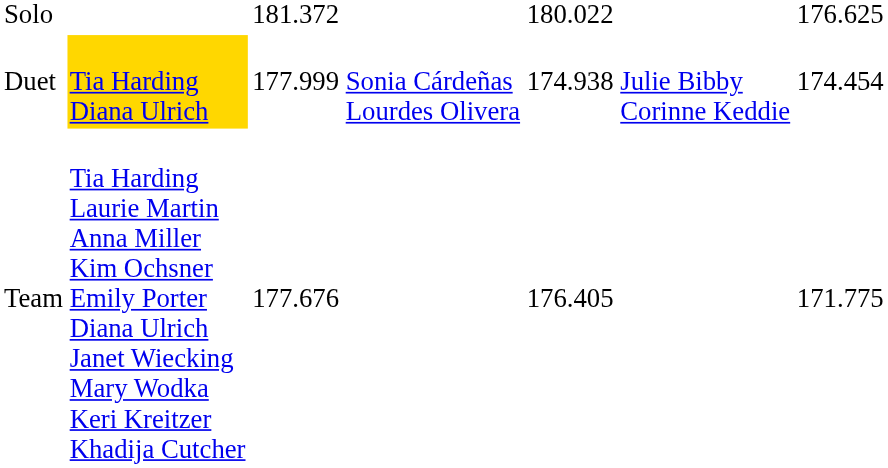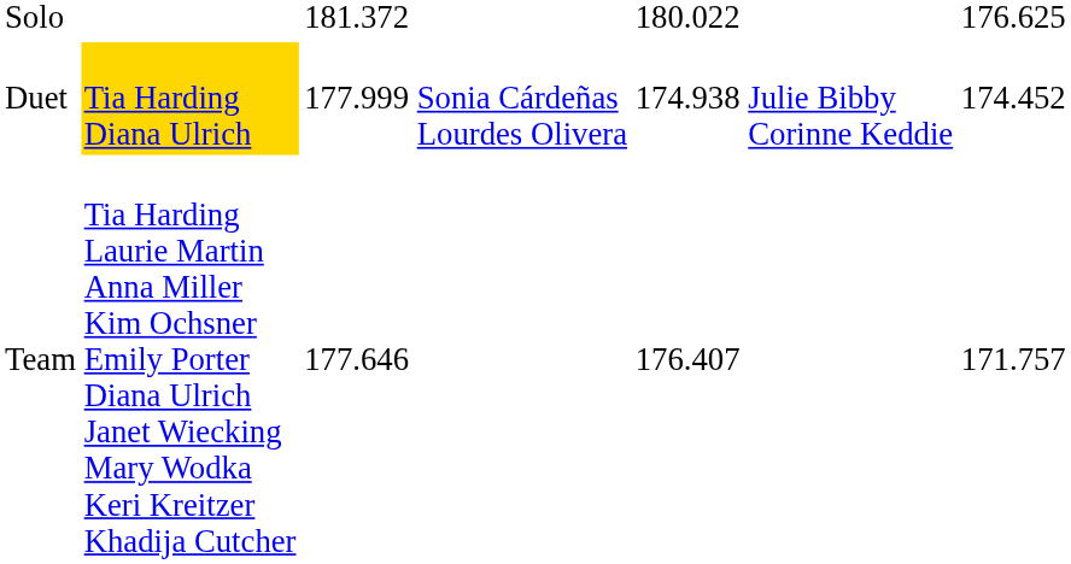Duet | column 7: 174.454 -> 174.452
Team | column 3: 177.676 -> 177.646
Team | column 5: 176.405 -> 176.407
Team | column 7: 171.775 -> 171.757
